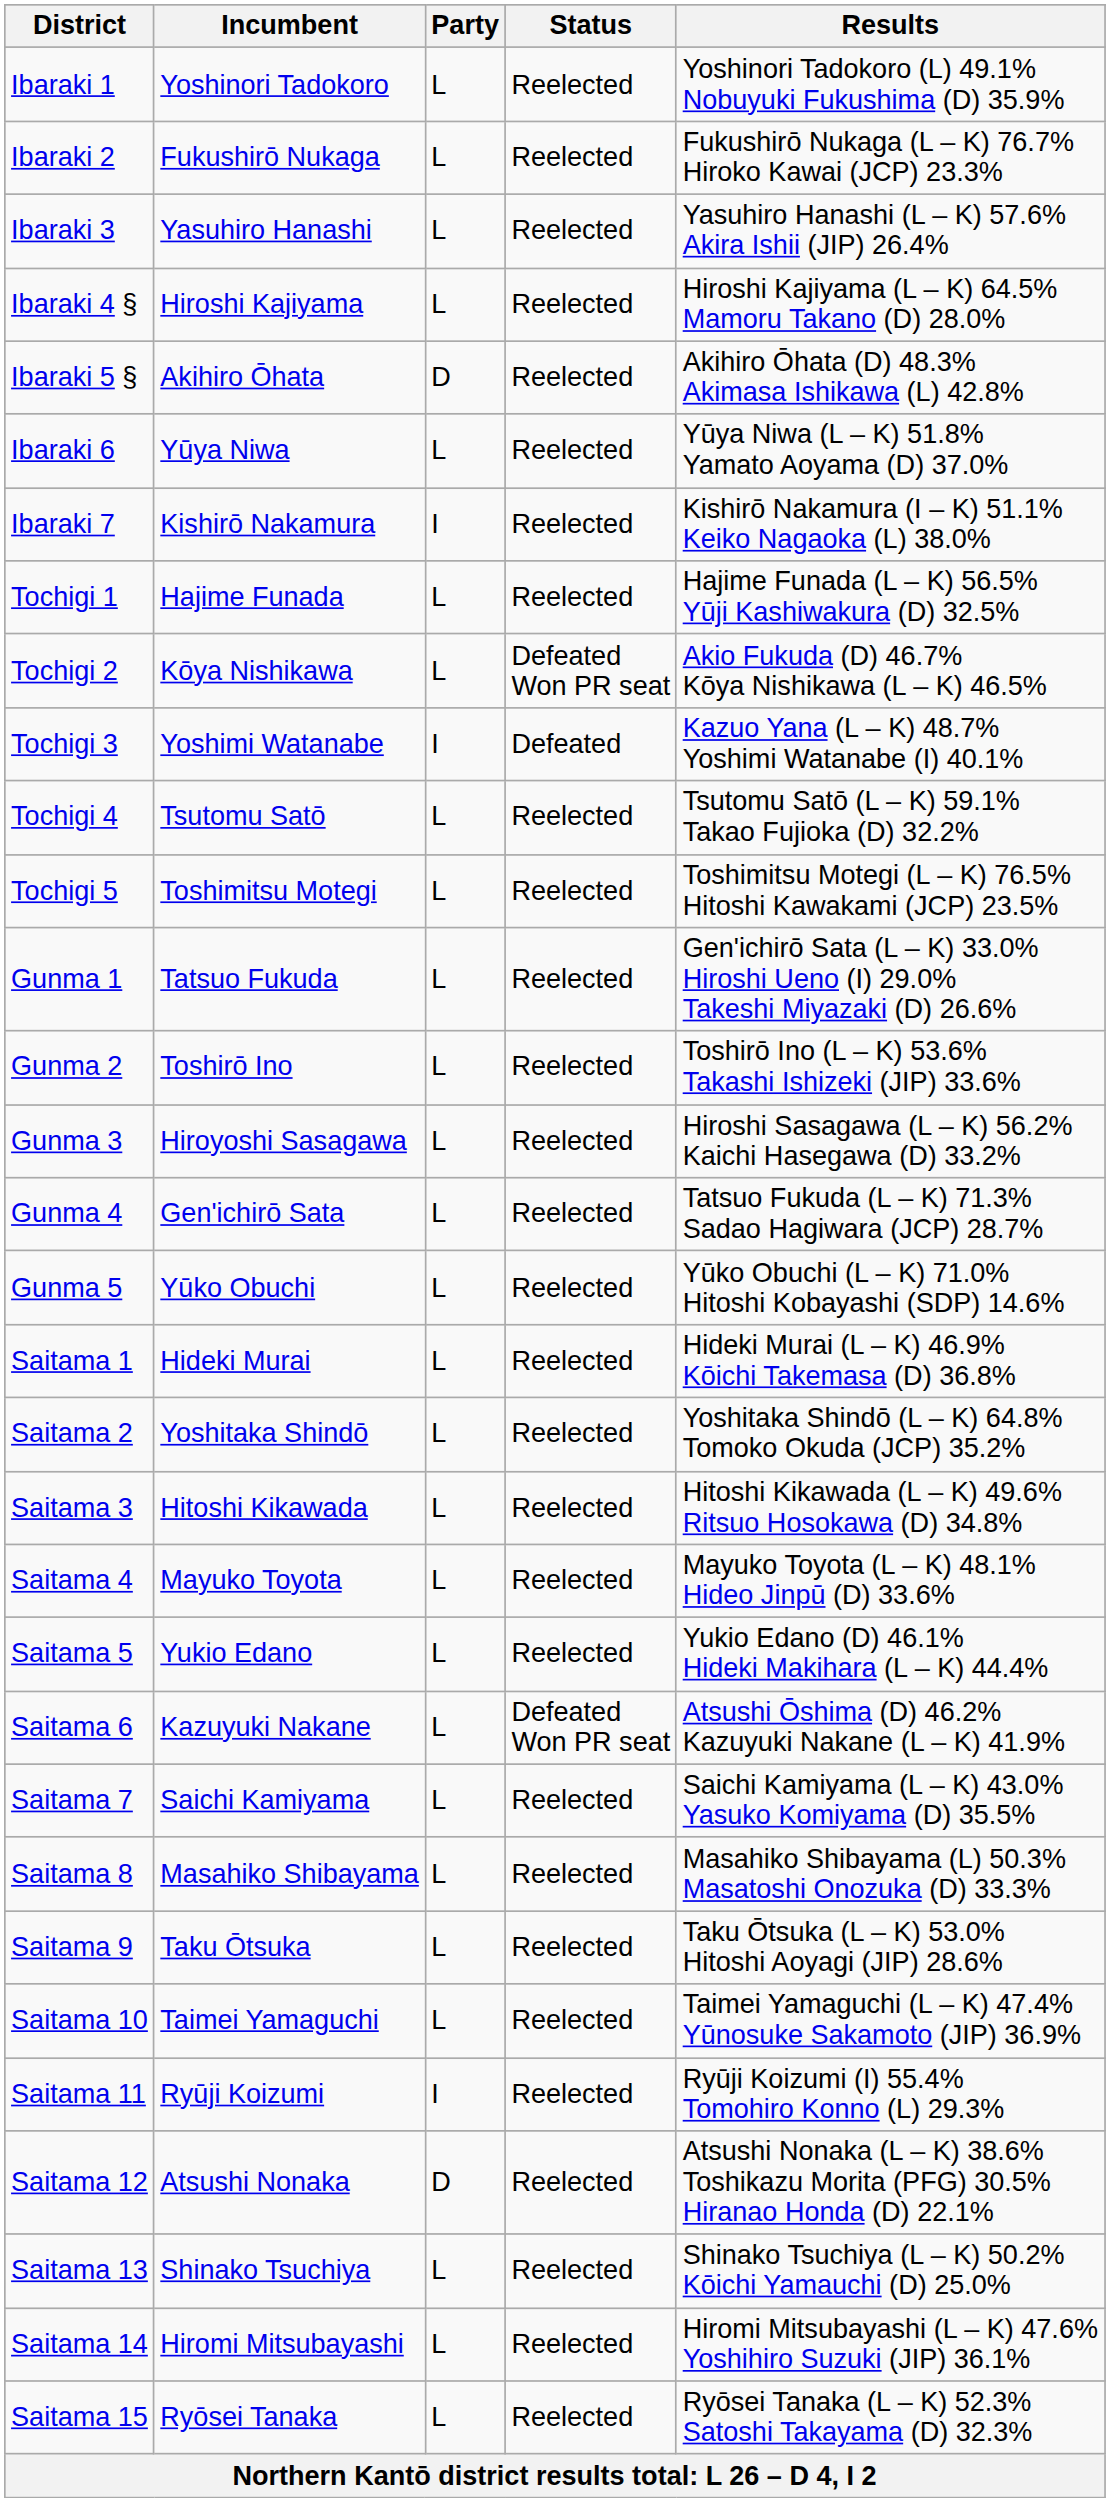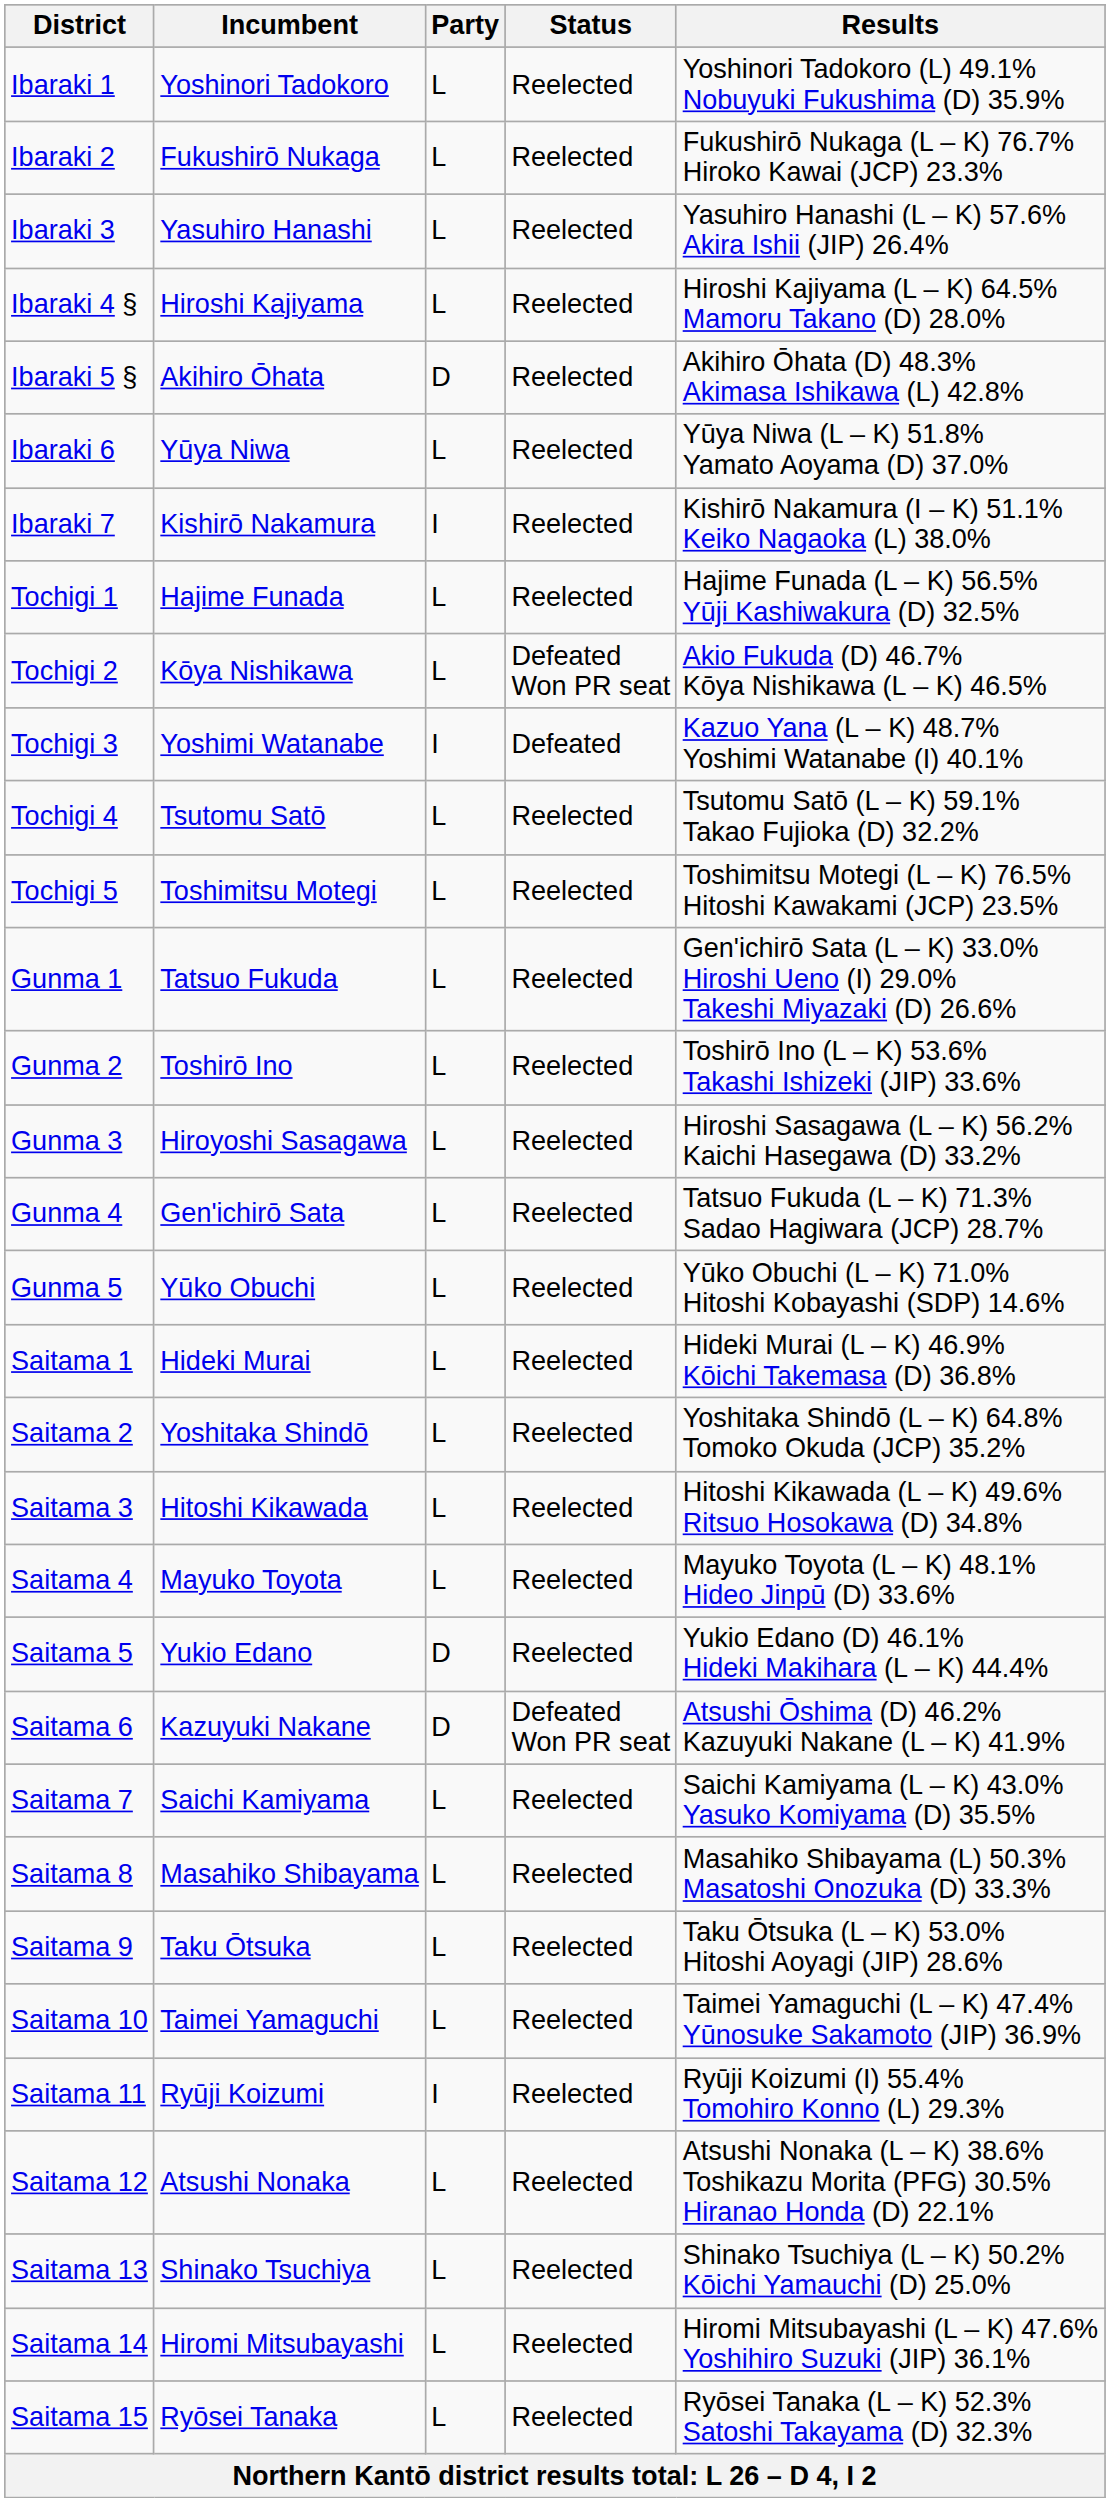Saitama 5 | Party: L -> D
Saitama 6 | Party: L -> D
Saitama 12 | Party: D -> L
